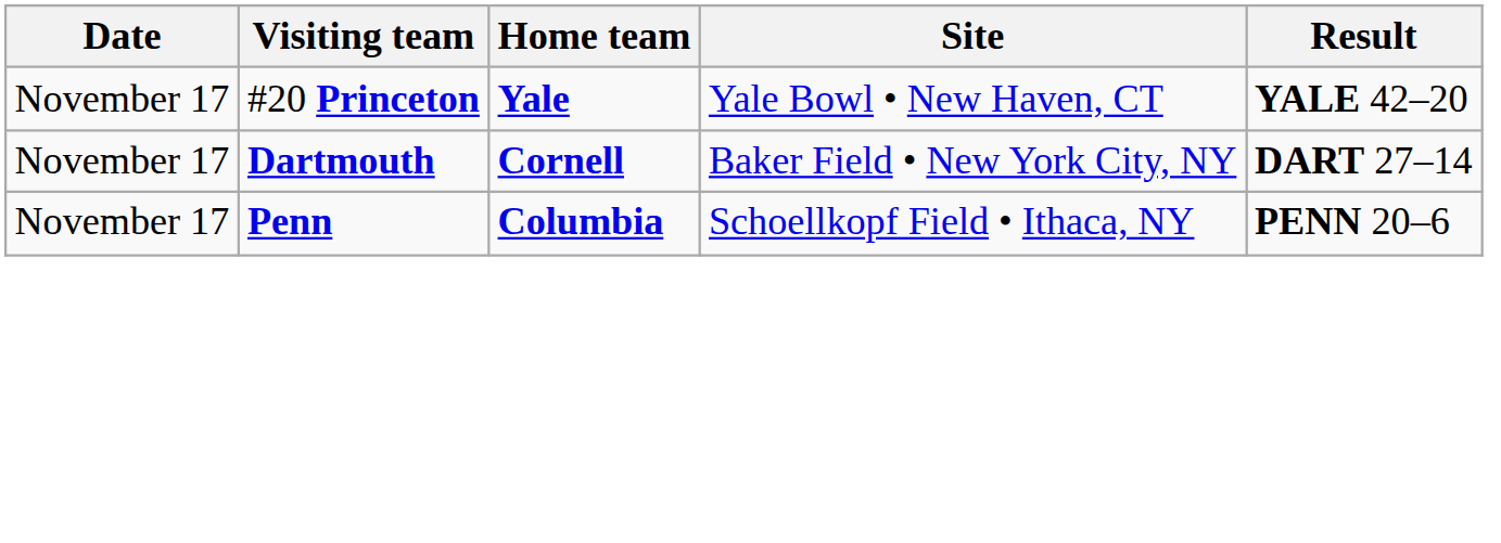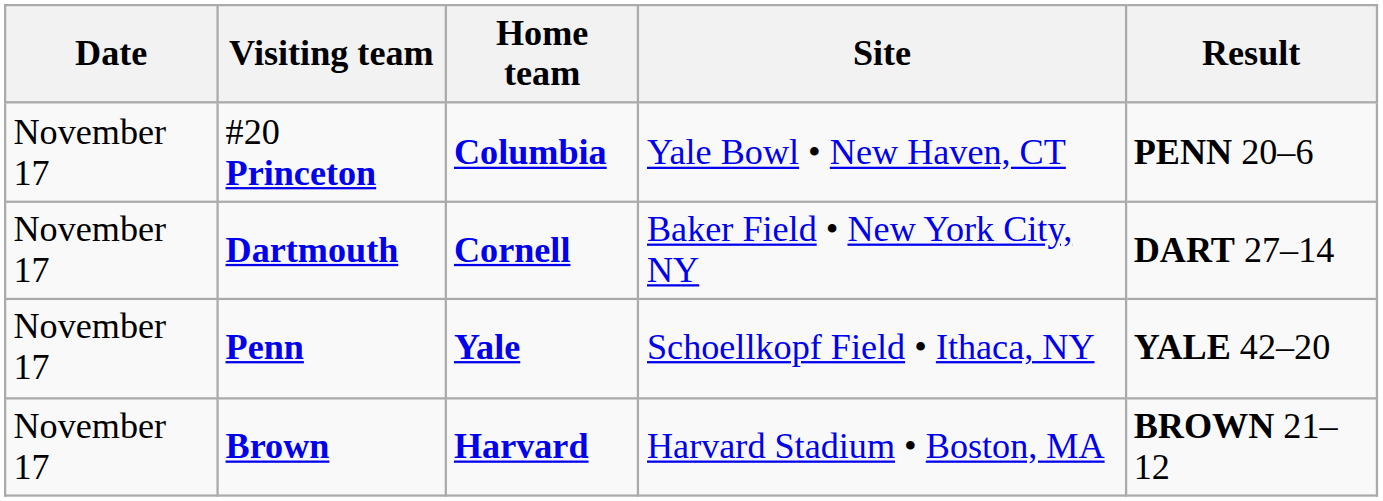#20 Princeton | Home team: Yale -> Columbia
#20 Princeton | Result: YALE 42–20 -> PENN 20–6
Penn | Home team: Columbia -> Yale
Penn | Result: PENN 20–6 -> YALE 42–20
+ row: November 17 | Brown | Harvard | Harvard Stadium • Boston, MA | BROWN 21–12
